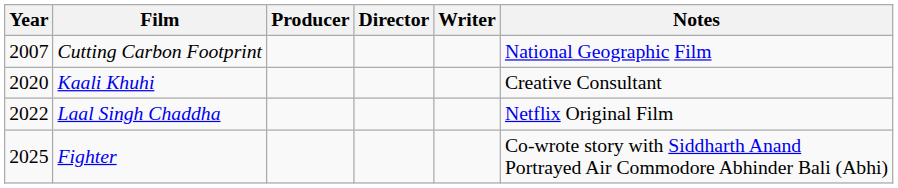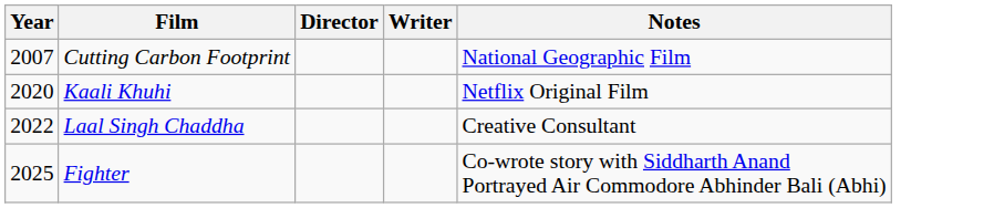- column: Producer
Kaali Khuhi | Notes: Creative Consultant -> Netflix Original Film
Laal Singh Chaddha | Notes: Netflix Original Film -> Creative Consultant
